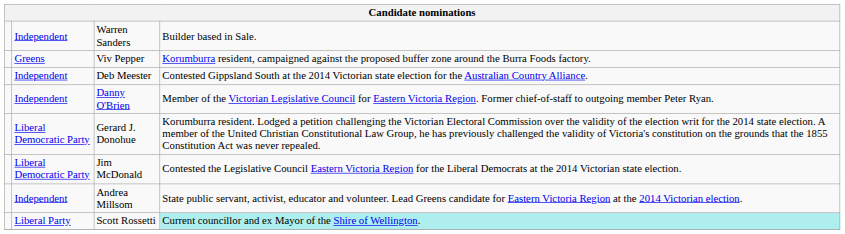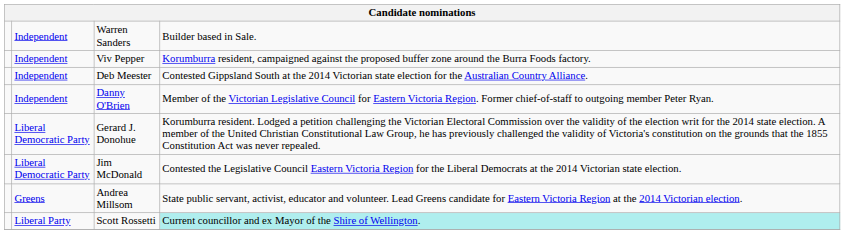Viv Pepper | column 2: Greens -> Independent
Andrea Millsom | column 2: Independent -> Greens
